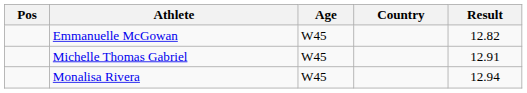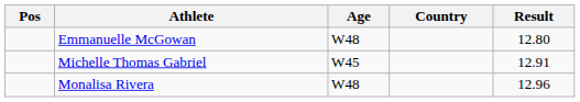Emmanuelle McGowan | Age: W45 -> W48
Emmanuelle McGowan | Result: 12.82 -> 12.80
Monalisa Rivera | Age: W45 -> W48
Monalisa Rivera | Result: 12.94 -> 12.96
